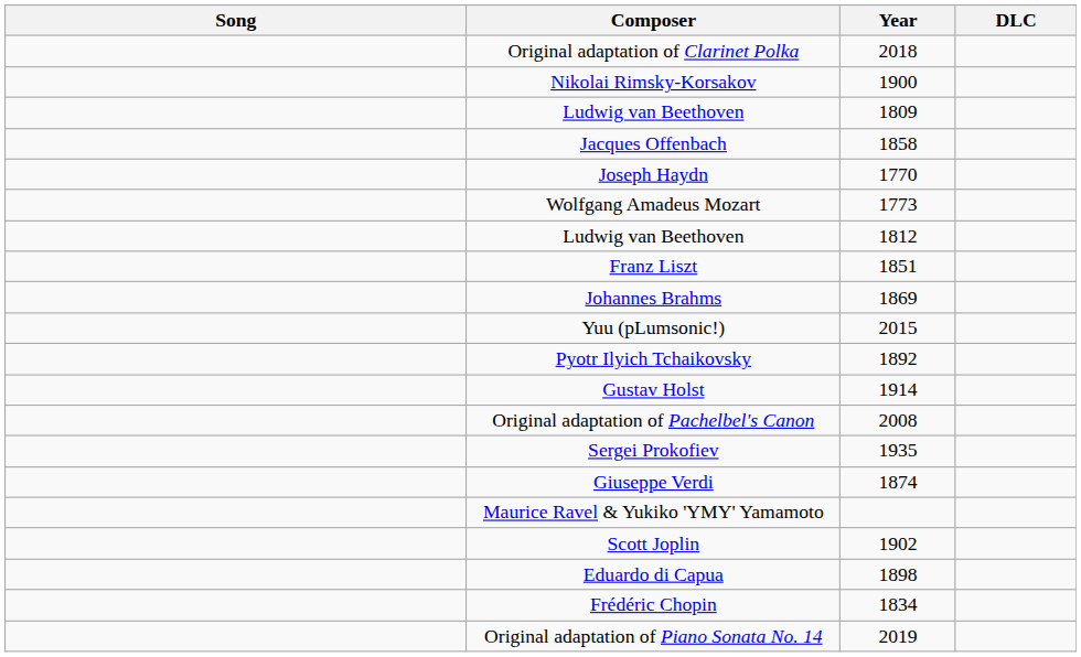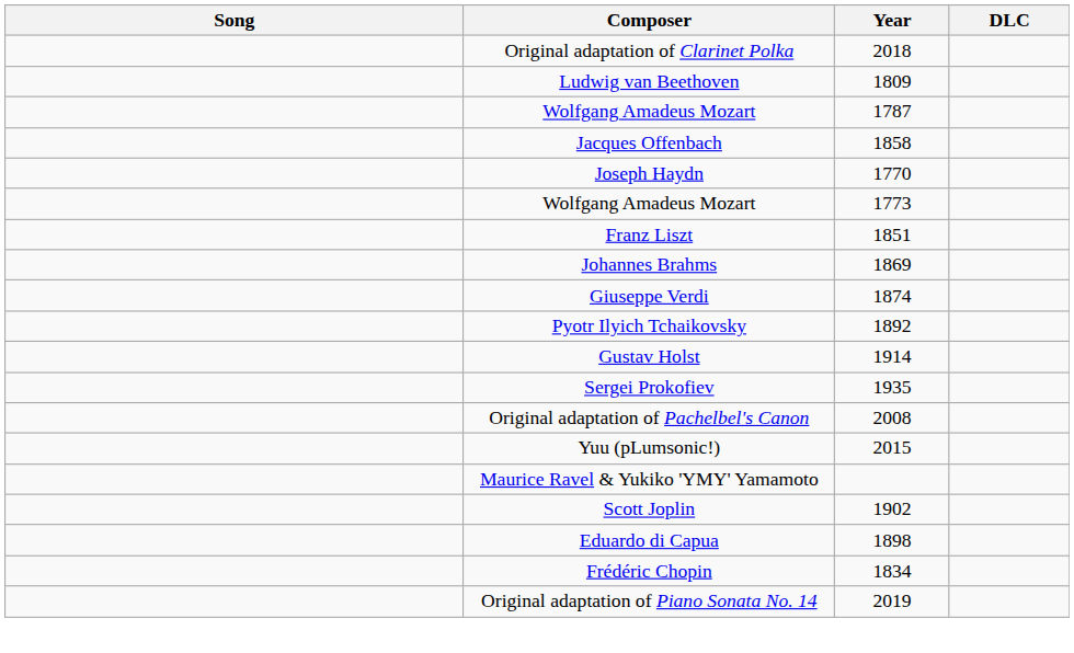- row: Nikolai Rimsky-Korsakov | 1900
+ row: Wolfgang Amadeus Mozart | 1787
- row: Ludwig van Beethoven | 1812
rows swapped: Giuseppe Verdi <-> Yuu (pLumsonic!)
rows swapped: Sergei Prokofiev <-> Original adaptation of Pachelbel's Canon
